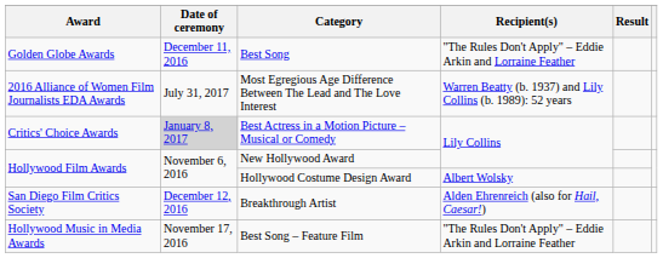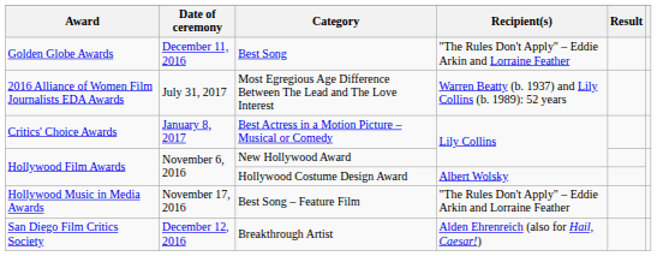Best Actress in a Motion Picture – Musical or Comedy | Date of ceremony: lightgrey background -> no background
rows swapped: Best Song – Feature Film <-> Breakthrough Artist
